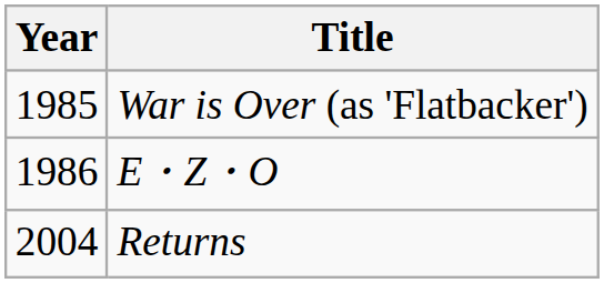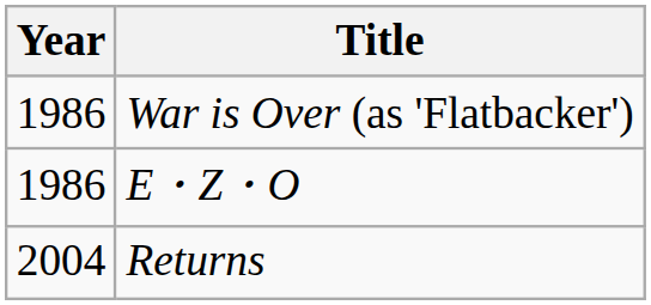War is Over (as 'Flatbacker') | Year: 1985 -> 1986
